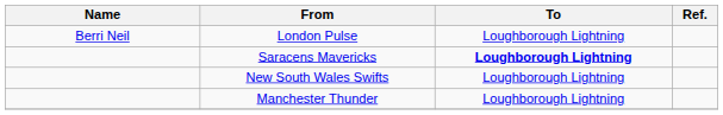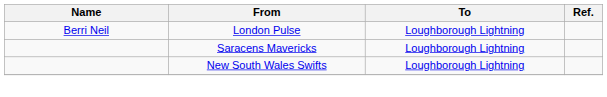Saracens Mavericks | To: bold -> normal
- row: Manchester Thunder | Loughborough Lightning
